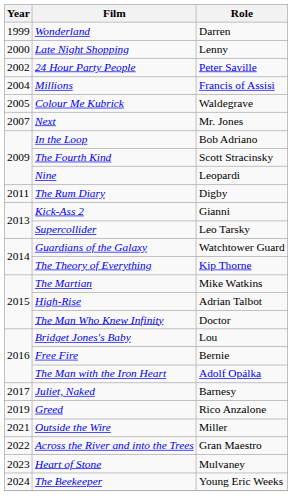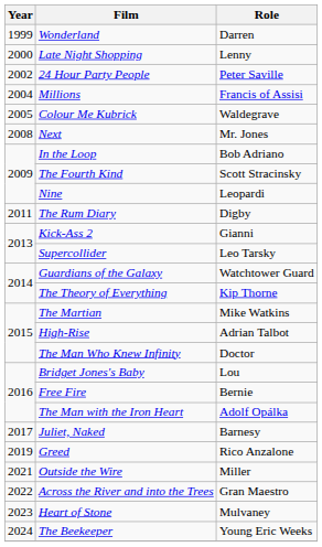Next | Year: 2007 -> 2008
